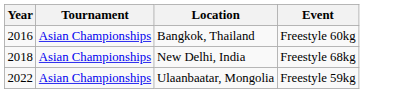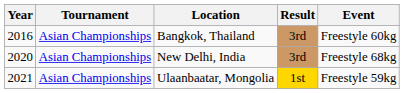+ column: Result | 3rd | 3rd | 1st
New Delhi, India | Year: 2018 -> 2020
Ulaanbaatar, Mongolia | Year: 2022 -> 2021
